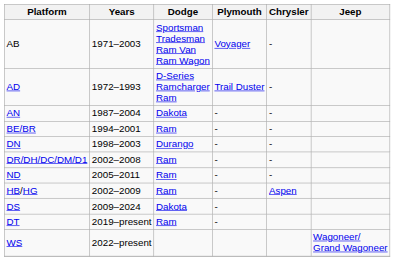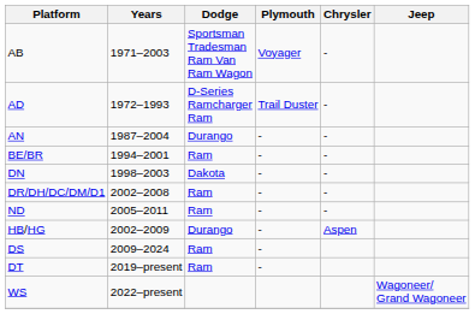AN | Dodge: Dakota -> Durango
DN | Dodge: Durango -> Dakota
HB/HG | Dodge: Ram -> Durango
DS | Dodge: Dakota -> Ram
